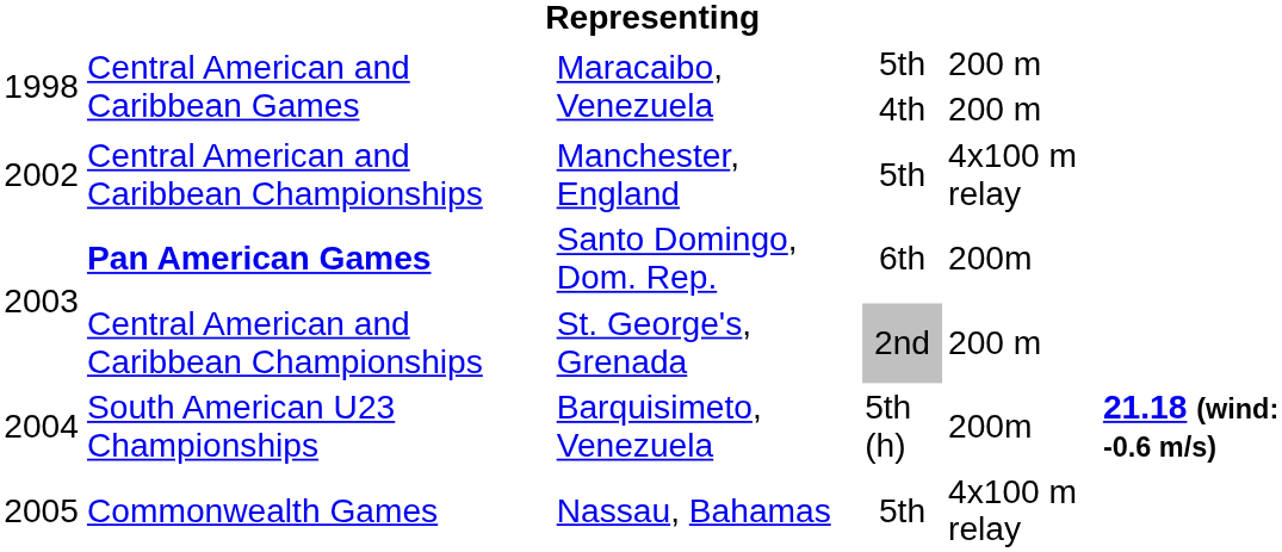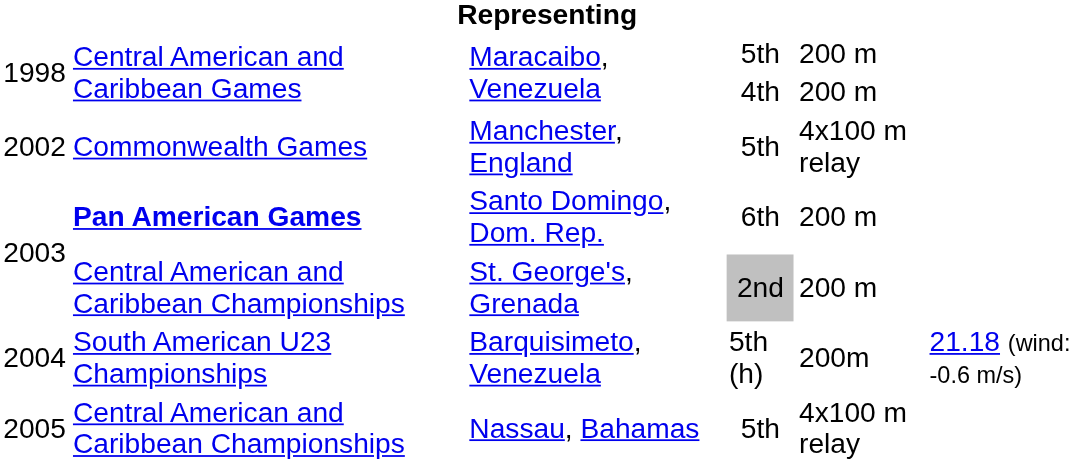Manchester, England | column 2: Central American and Caribbean Championships -> Commonwealth Games
Santo Domingo, Dom. Rep. | column 5: 200m -> 200 m
Barquisimeto, Venezuela | column 6: bold -> normal
Nassau, Bahamas | column 2: Commonwealth Games -> Central American and Caribbean Championships
